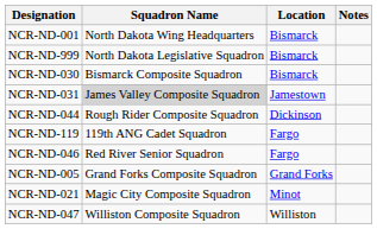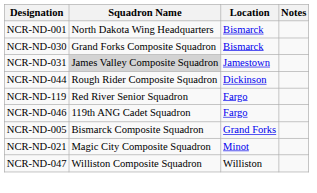- row: NCR-ND-999 | North Dakota Legislative Squadron | Bismarck
NCR-ND-030 | Squadron Name: Bismarck Composite Squadron -> Grand Forks Composite Squadron
NCR-ND-119 | Squadron Name: 119th ANG Cadet Squadron -> Red River Senior Squadron
NCR-ND-046 | Squadron Name: Red River Senior Squadron -> 119th ANG Cadet Squadron
NCR-ND-005 | Squadron Name: Grand Forks Composite Squadron -> Bismarck Composite Squadron
